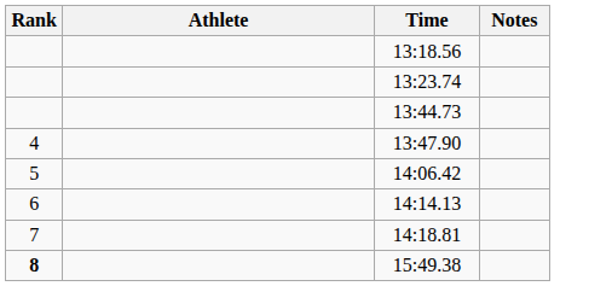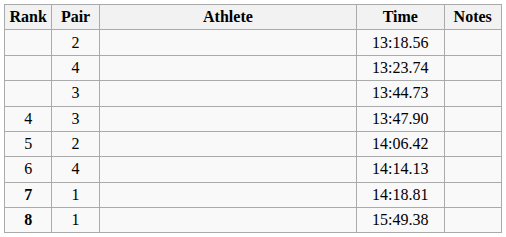+ column: Pair | 2 | 4 | 3 | 3 | 2 | 4 | 1 | 1
14:18.81 | Rank: normal -> bold
